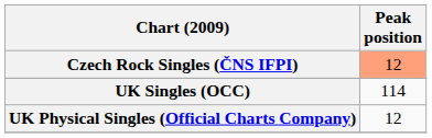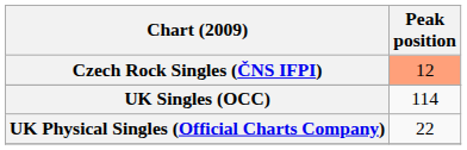UK Physical Singles (Official Charts Company) | Peak position: 12 -> 22
